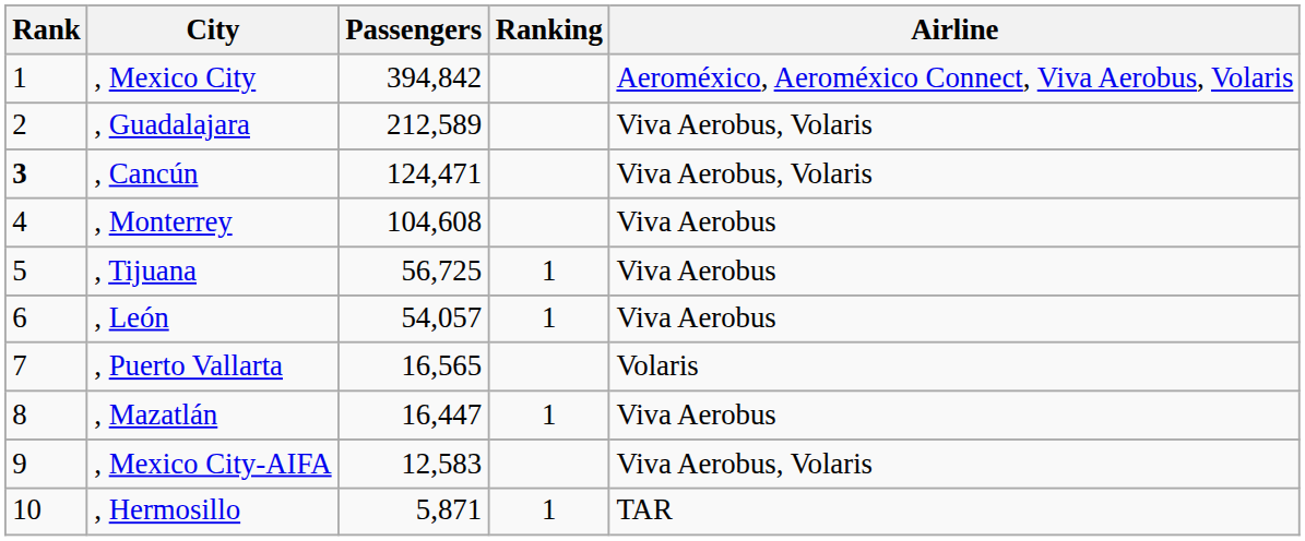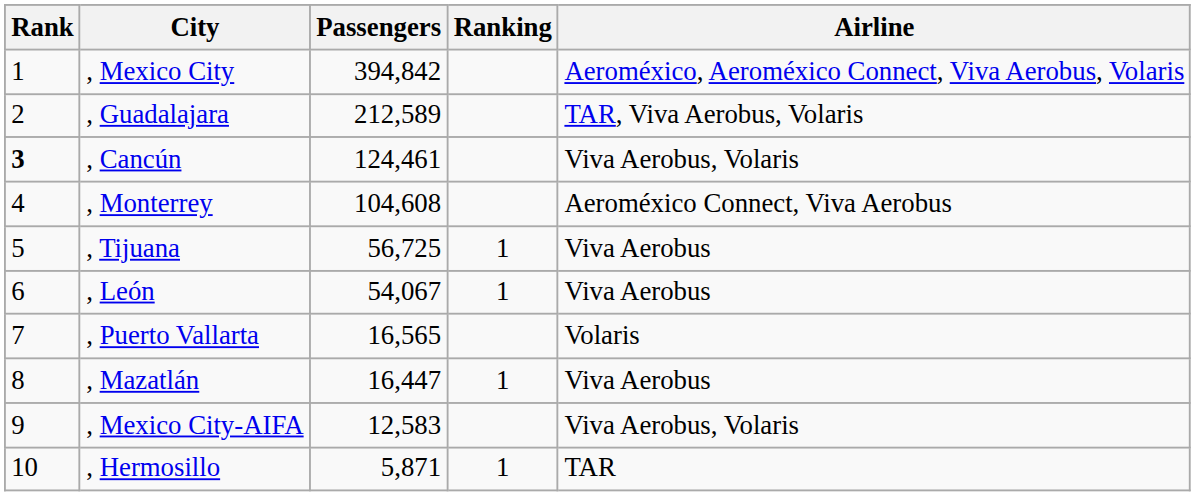, Guadalajara | Airline: Viva Aerobus, Volaris -> TAR, Viva Aerobus, Volaris
, Cancún | Passengers: 124,471 -> 124,461
, Monterrey | Airline: Viva Aerobus -> Aeroméxico Connect, Viva Aerobus
, León | Passengers: 54,057 -> 54,067
